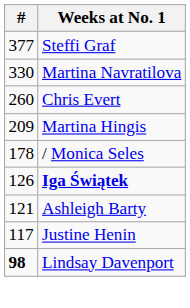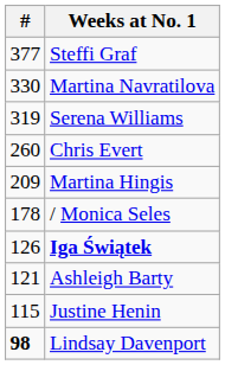+ row: 319 | Serena Williams
Justine Henin | #: 117 -> 115
